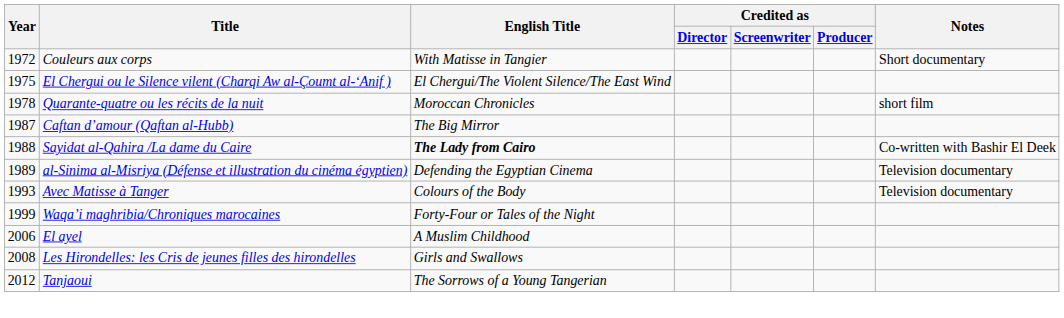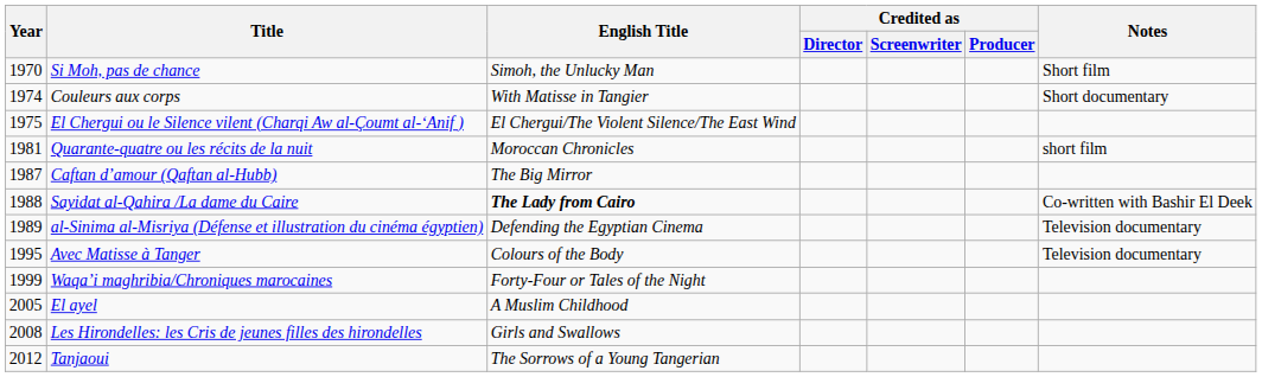+ row: 1970 | Si Moh, pas de chance | Simoh, the Unlucky Man | Short film
Couleurs aux corps | Year: 1972 -> 1974
Quarante-quatre ou les récits de la nuit | Year: 1978 -> 1981
Avec Matisse à Tanger | Year: 1993 -> 1995
El ayel | Year: 2006 -> 2005
